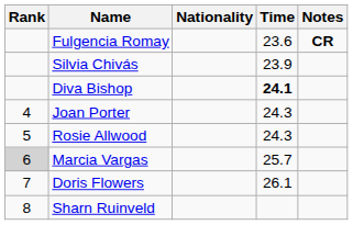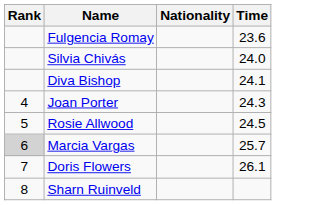- column: Notes | CR
Silvia Chivás | Time: 23.9 -> 24.0
Diva Bishop | Time: bold -> normal
Rosie Allwood | Time: 24.3 -> 24.5
